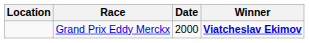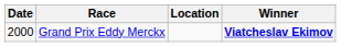columns swapped: Date <-> Location
